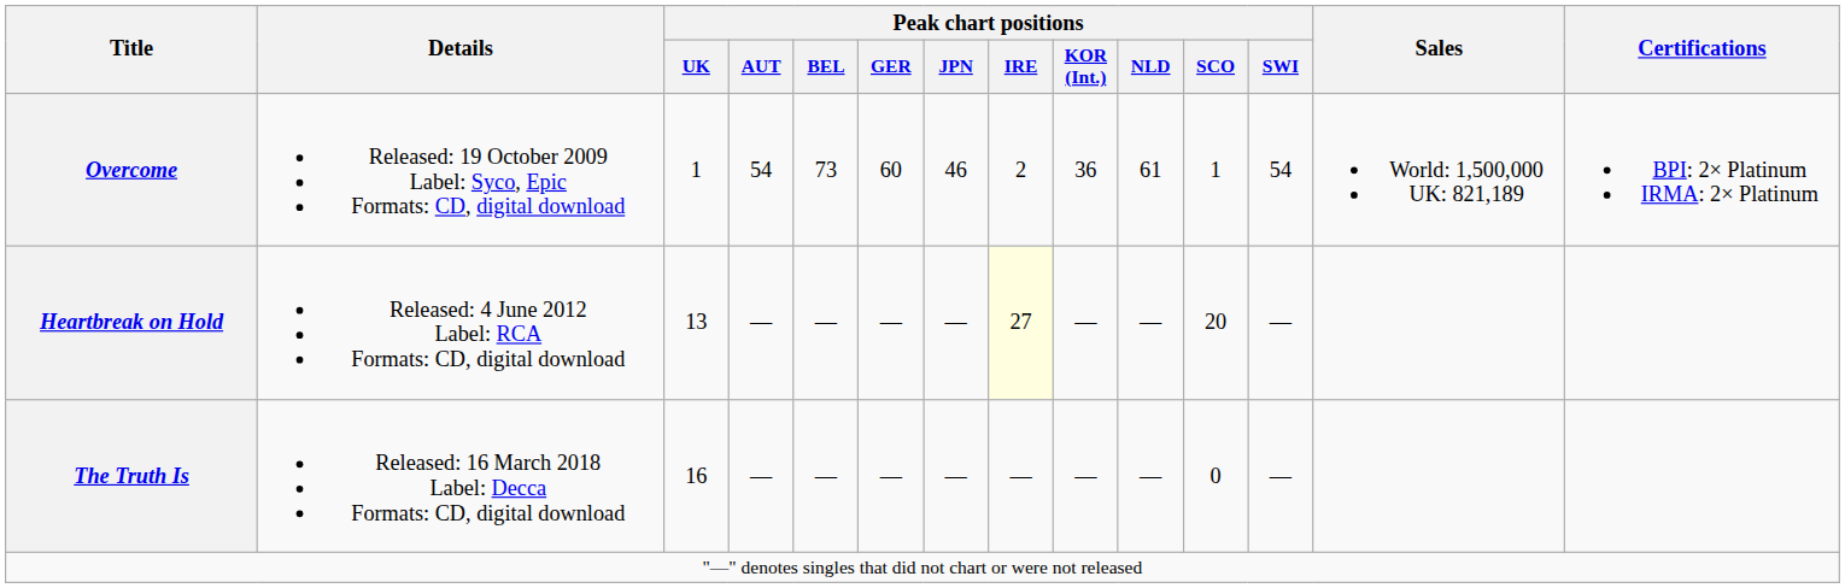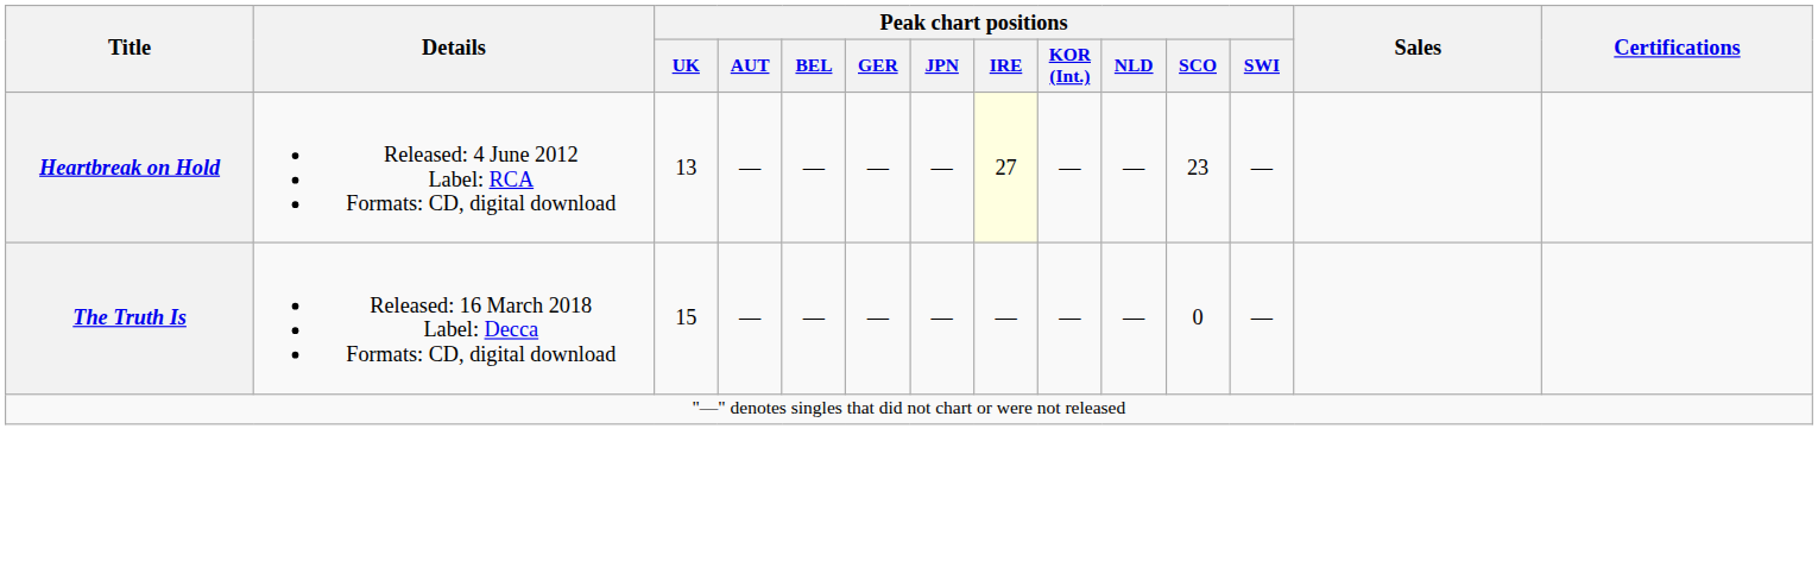- row: Overcome | Released: 19 October 2009 Label: Syco, Epic Formats: CD, digital download | 1 | 54 | 73 | 60 | 46 | 2 | 36 | 61 | 1 | 54 | World: 1,500,000 UK: 821,189 | BPI: 2× Platinum IRMA: 2× Platinum
Heartbreak on Hold | Peak chart positions / SCO: 20 -> 23
The Truth Is | Peak chart positions / UK: 16 -> 15
